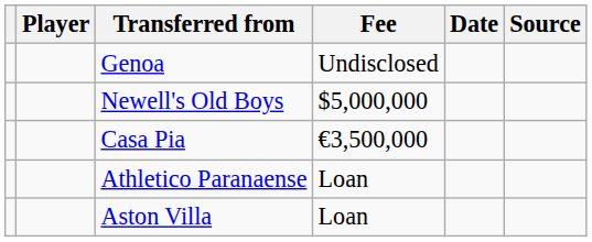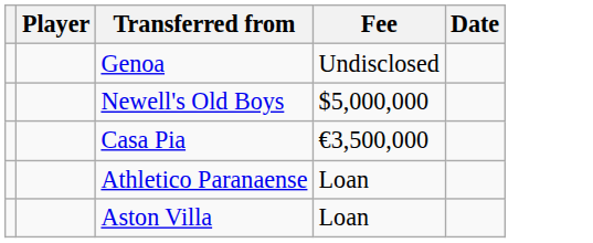- column: Source
